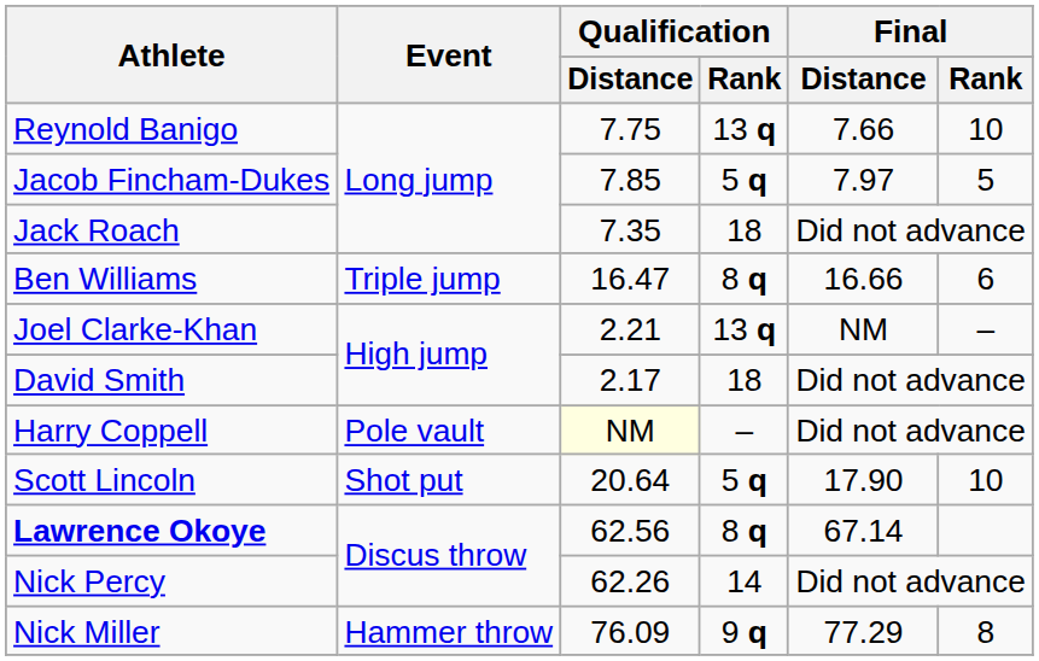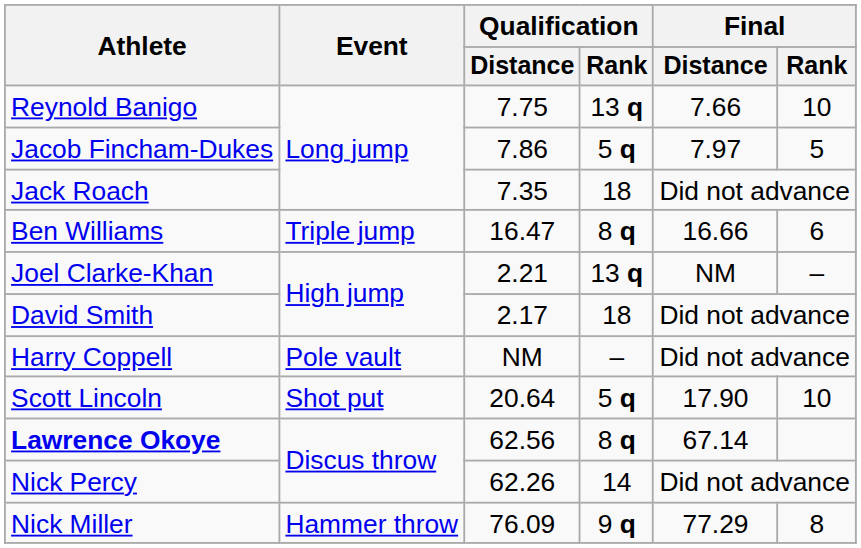Jacob Fincham-Dukes | Qualification / Distance: 7.85 -> 7.86
Harry Coppell | Qualification / Distance: lightyellow background -> no background
